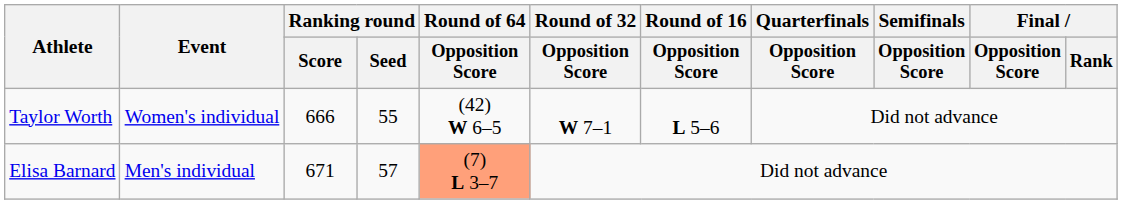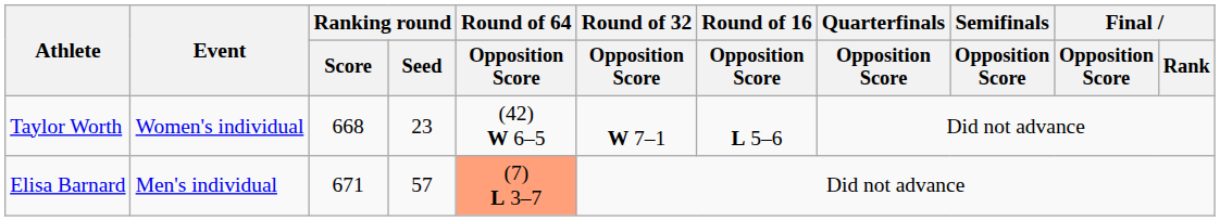Taylor Worth | Ranking round / Score: 666 -> 668
Taylor Worth | Ranking round / Seed: 55 -> 23
